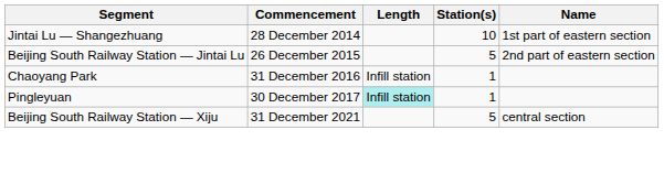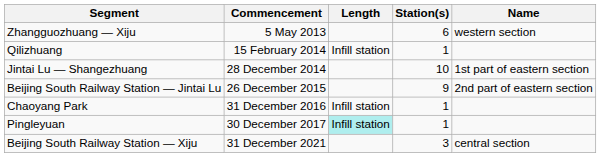+ row: Zhangguozhuang — Xiju | 5 May 2013 | 6 | western section
+ row: Qilizhuang | 15 February 2014 | Infill station | 1
Beijing South Railway Station — Jintai Lu | Station(s): 5 -> 9
Beijing South Railway Station — Xiju | Station(s): 5 -> 3
